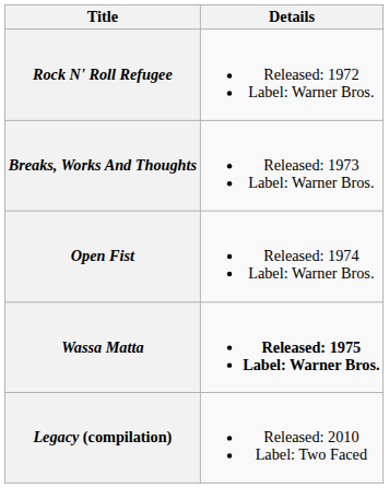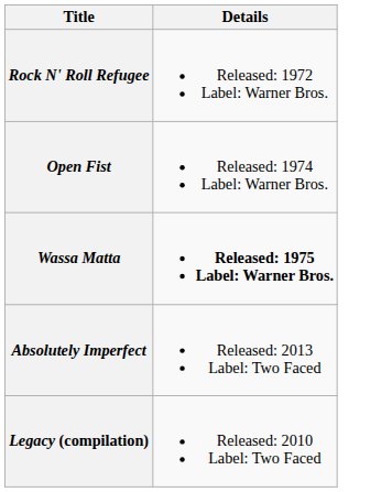- row: Breaks, Works And Thoughts | Released: 1973 Label: Warner Bros.
+ row: Absolutely Imperfect | Released: 2013 Label: Two Faced
